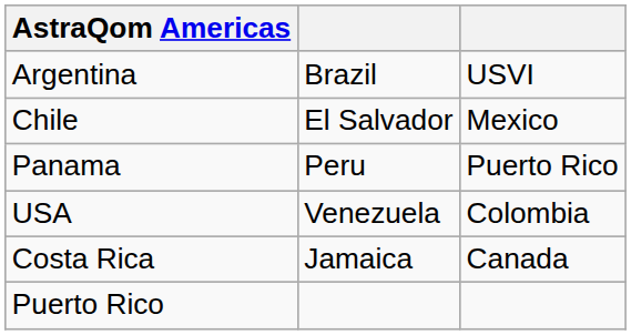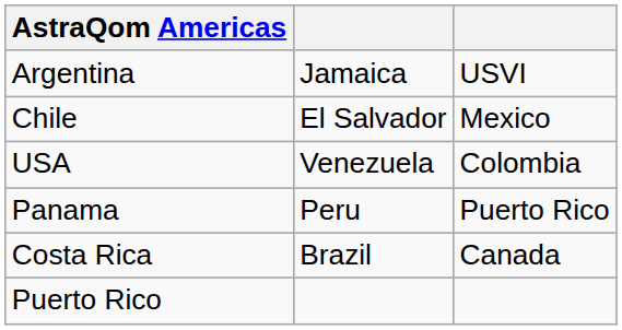Argentina | column 2: Brazil -> Jamaica
rows swapped: Panama <-> USA
Costa Rica | column 2: Jamaica -> Brazil
